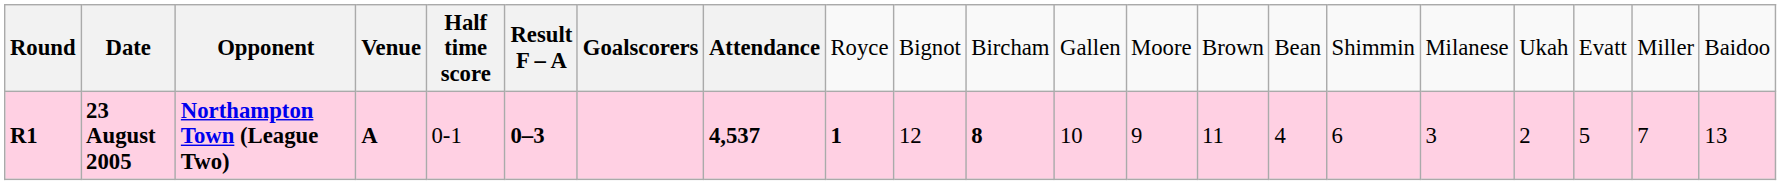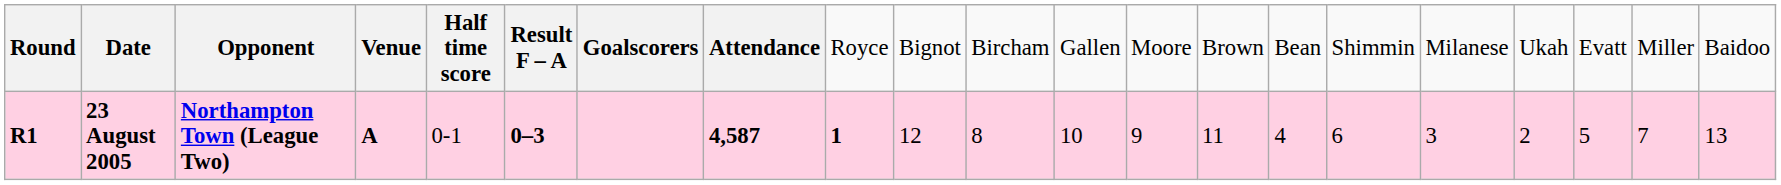23 August 2005 | column 8: 4,537 -> 4,587
23 August 2005 | column 11: bold -> normal
